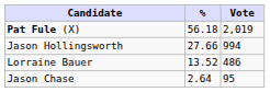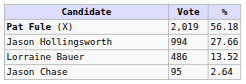columns swapped: Vote <-> %
